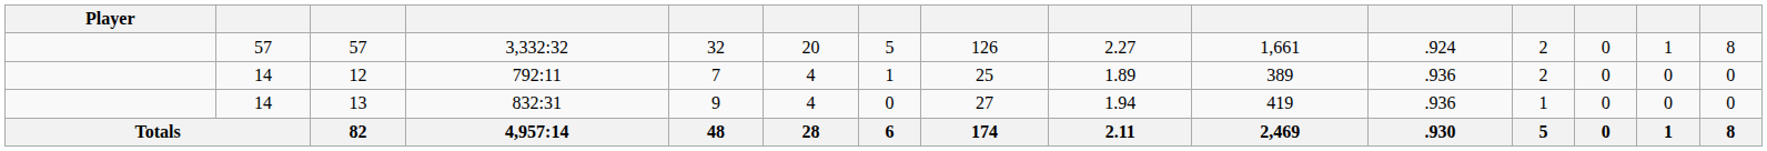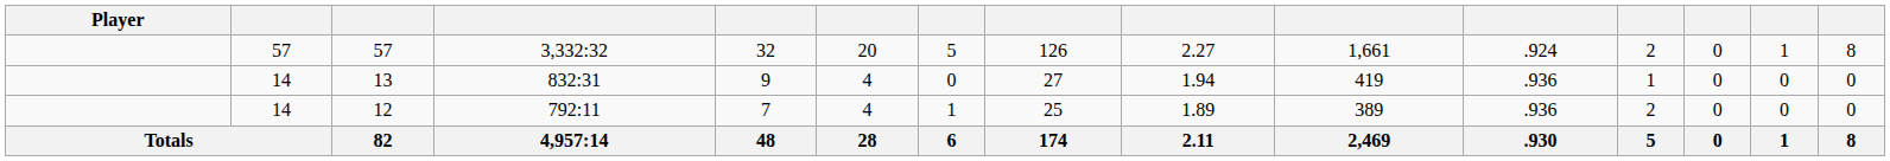rows swapped: 13 <-> 12
